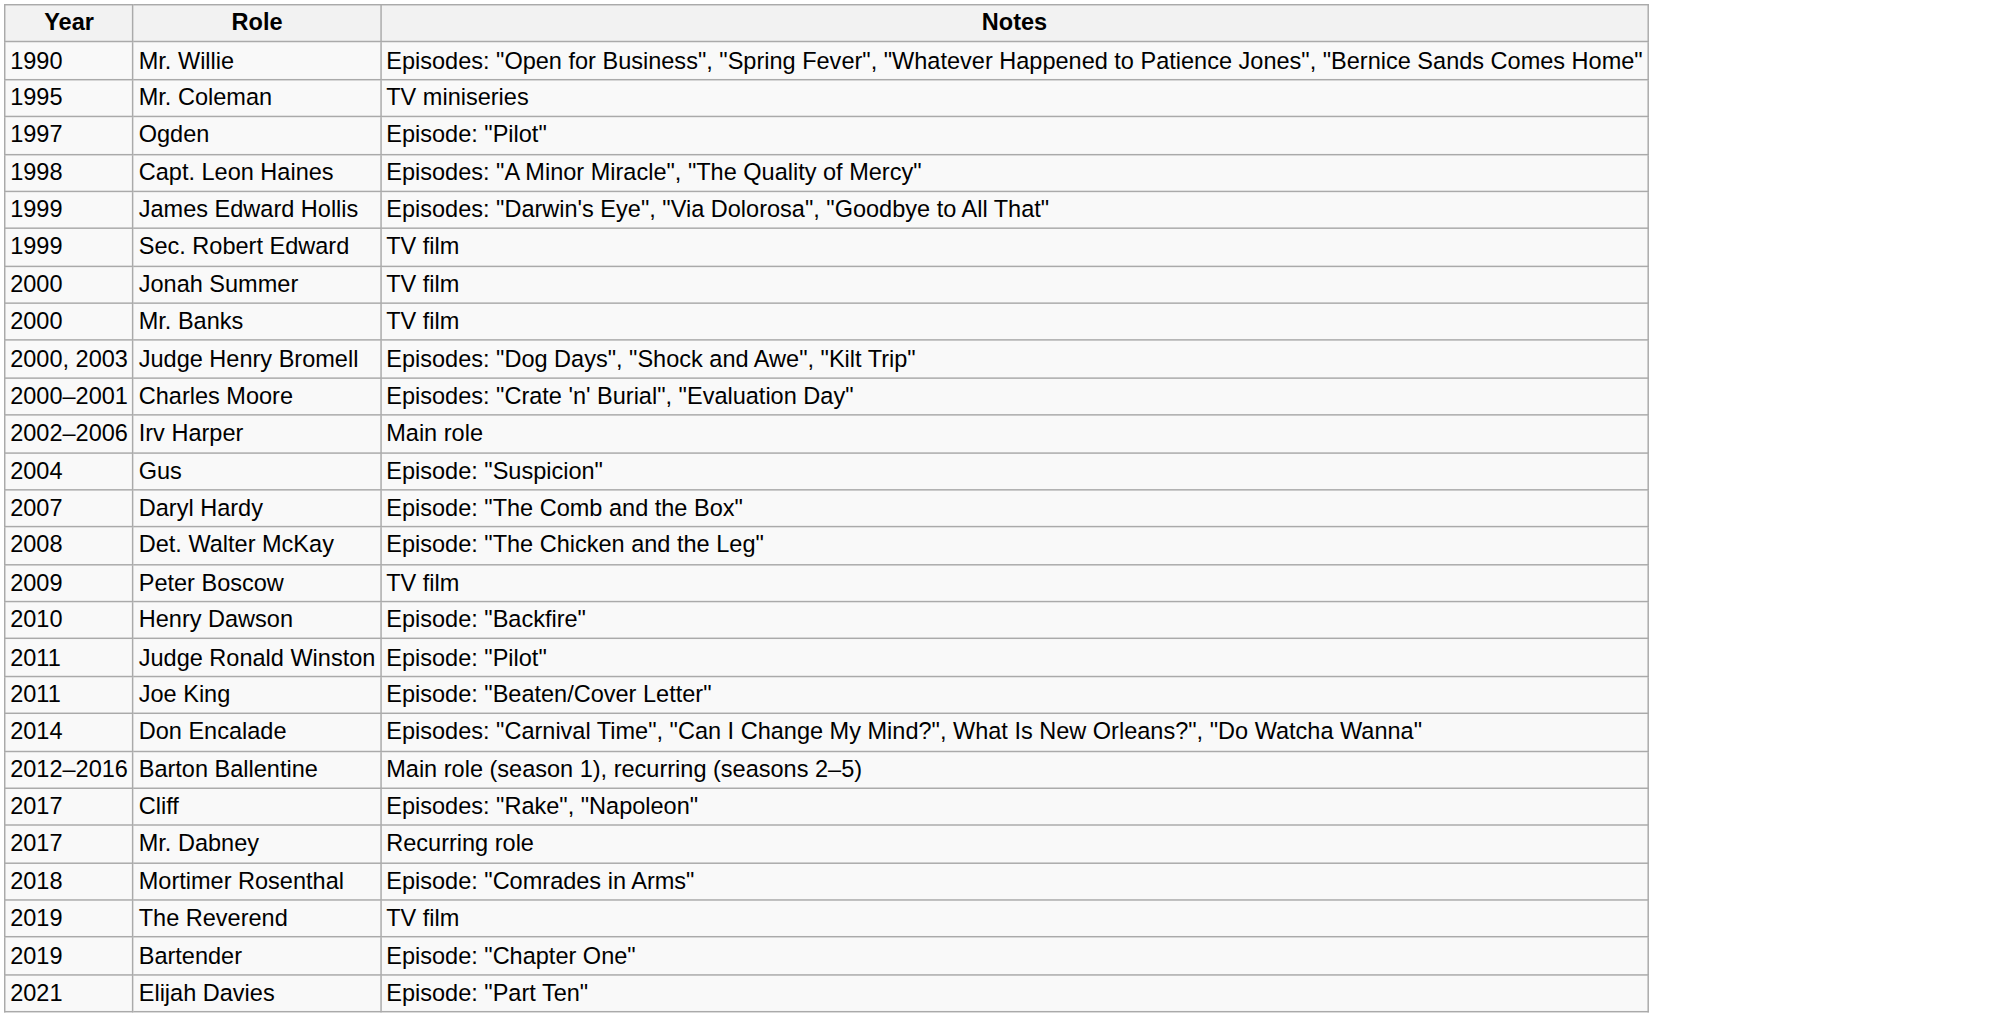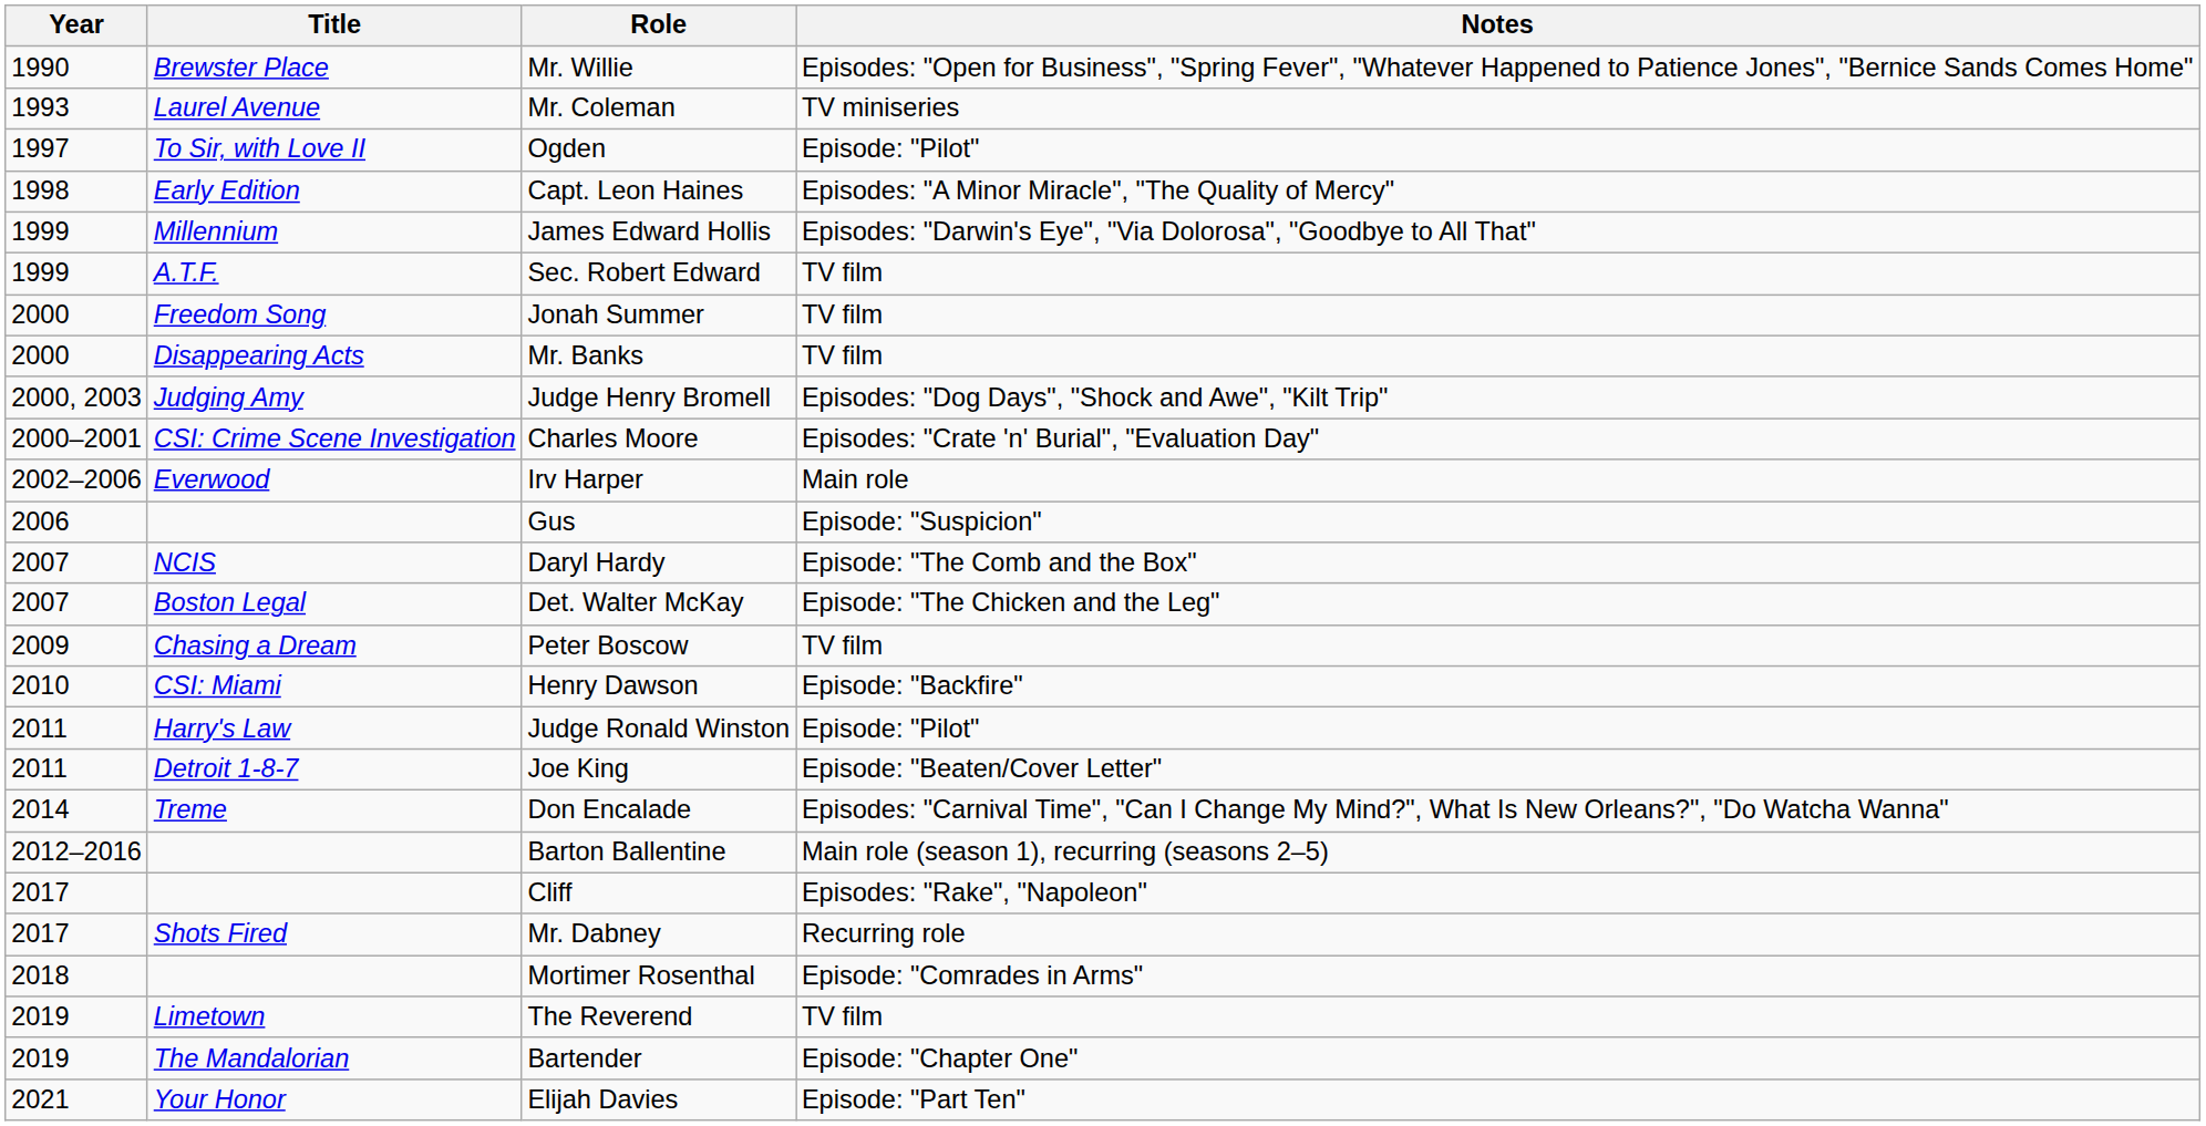+ column: Title | Brewster Place | Laurel Avenue | To Sir, with Love II | Early Edition | Millennium | A.T.F. | Freedom Song | Disappearing Acts | Judging Amy | CSI: Crime Scene Investigation | Everwood | NCIS | Boston Legal | Chasing a Dream | CSI: Miami | Harry's Law | Detroit 1-8-7 | Treme | Shots Fired | Limetown | The Mandalorian | Your Honor
Mr. Coleman | Year: 1995 -> 1993
Gus | Year: 2004 -> 2006
Det. Walter McKay | Year: 2008 -> 2007
